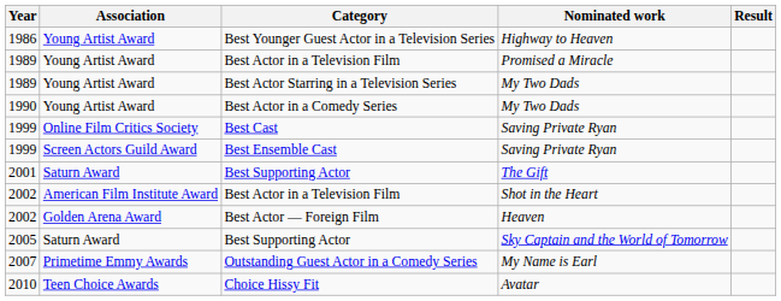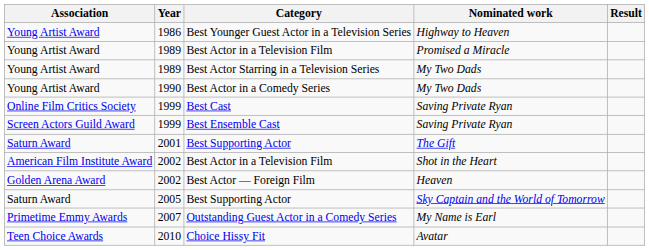columns swapped: Year <-> Association
